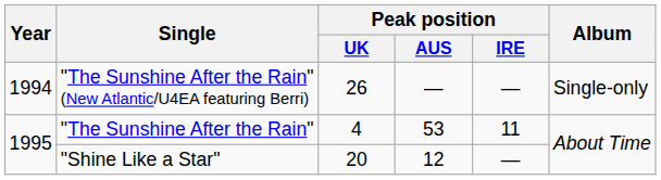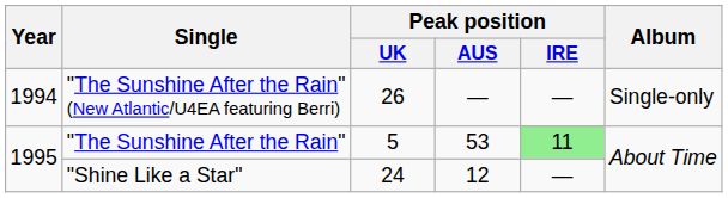"The Sunshine After the Rain" | Peak position / UK: 4 -> 5
"The Sunshine After the Rain" | Peak position / IRE: no background -> lightgreen background
"Shine Like a Star" | Peak position / UK: 20 -> 24
